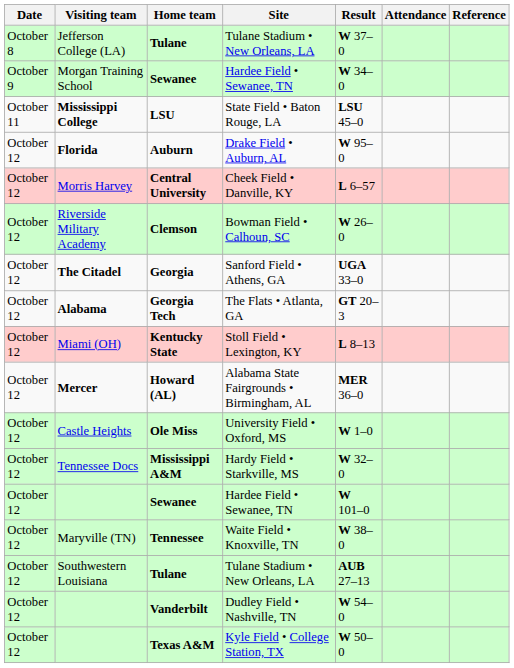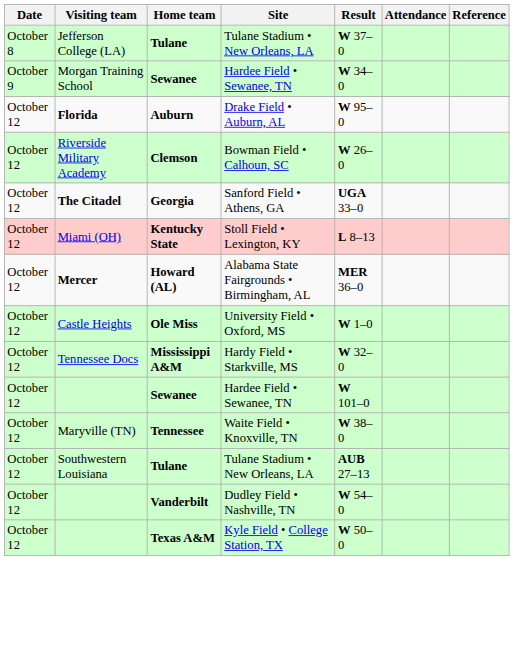- row: October 11 | Mississippi College | LSU | State Field • Baton Rouge, LA | LSU 45–0
- row: October 12 | Morris Harvey | Central University | Cheek Field • Danville, KY | L 6–57
- row: October 12 | Alabama | Georgia Tech | The Flats • Atlanta, GA | GT 20–3
